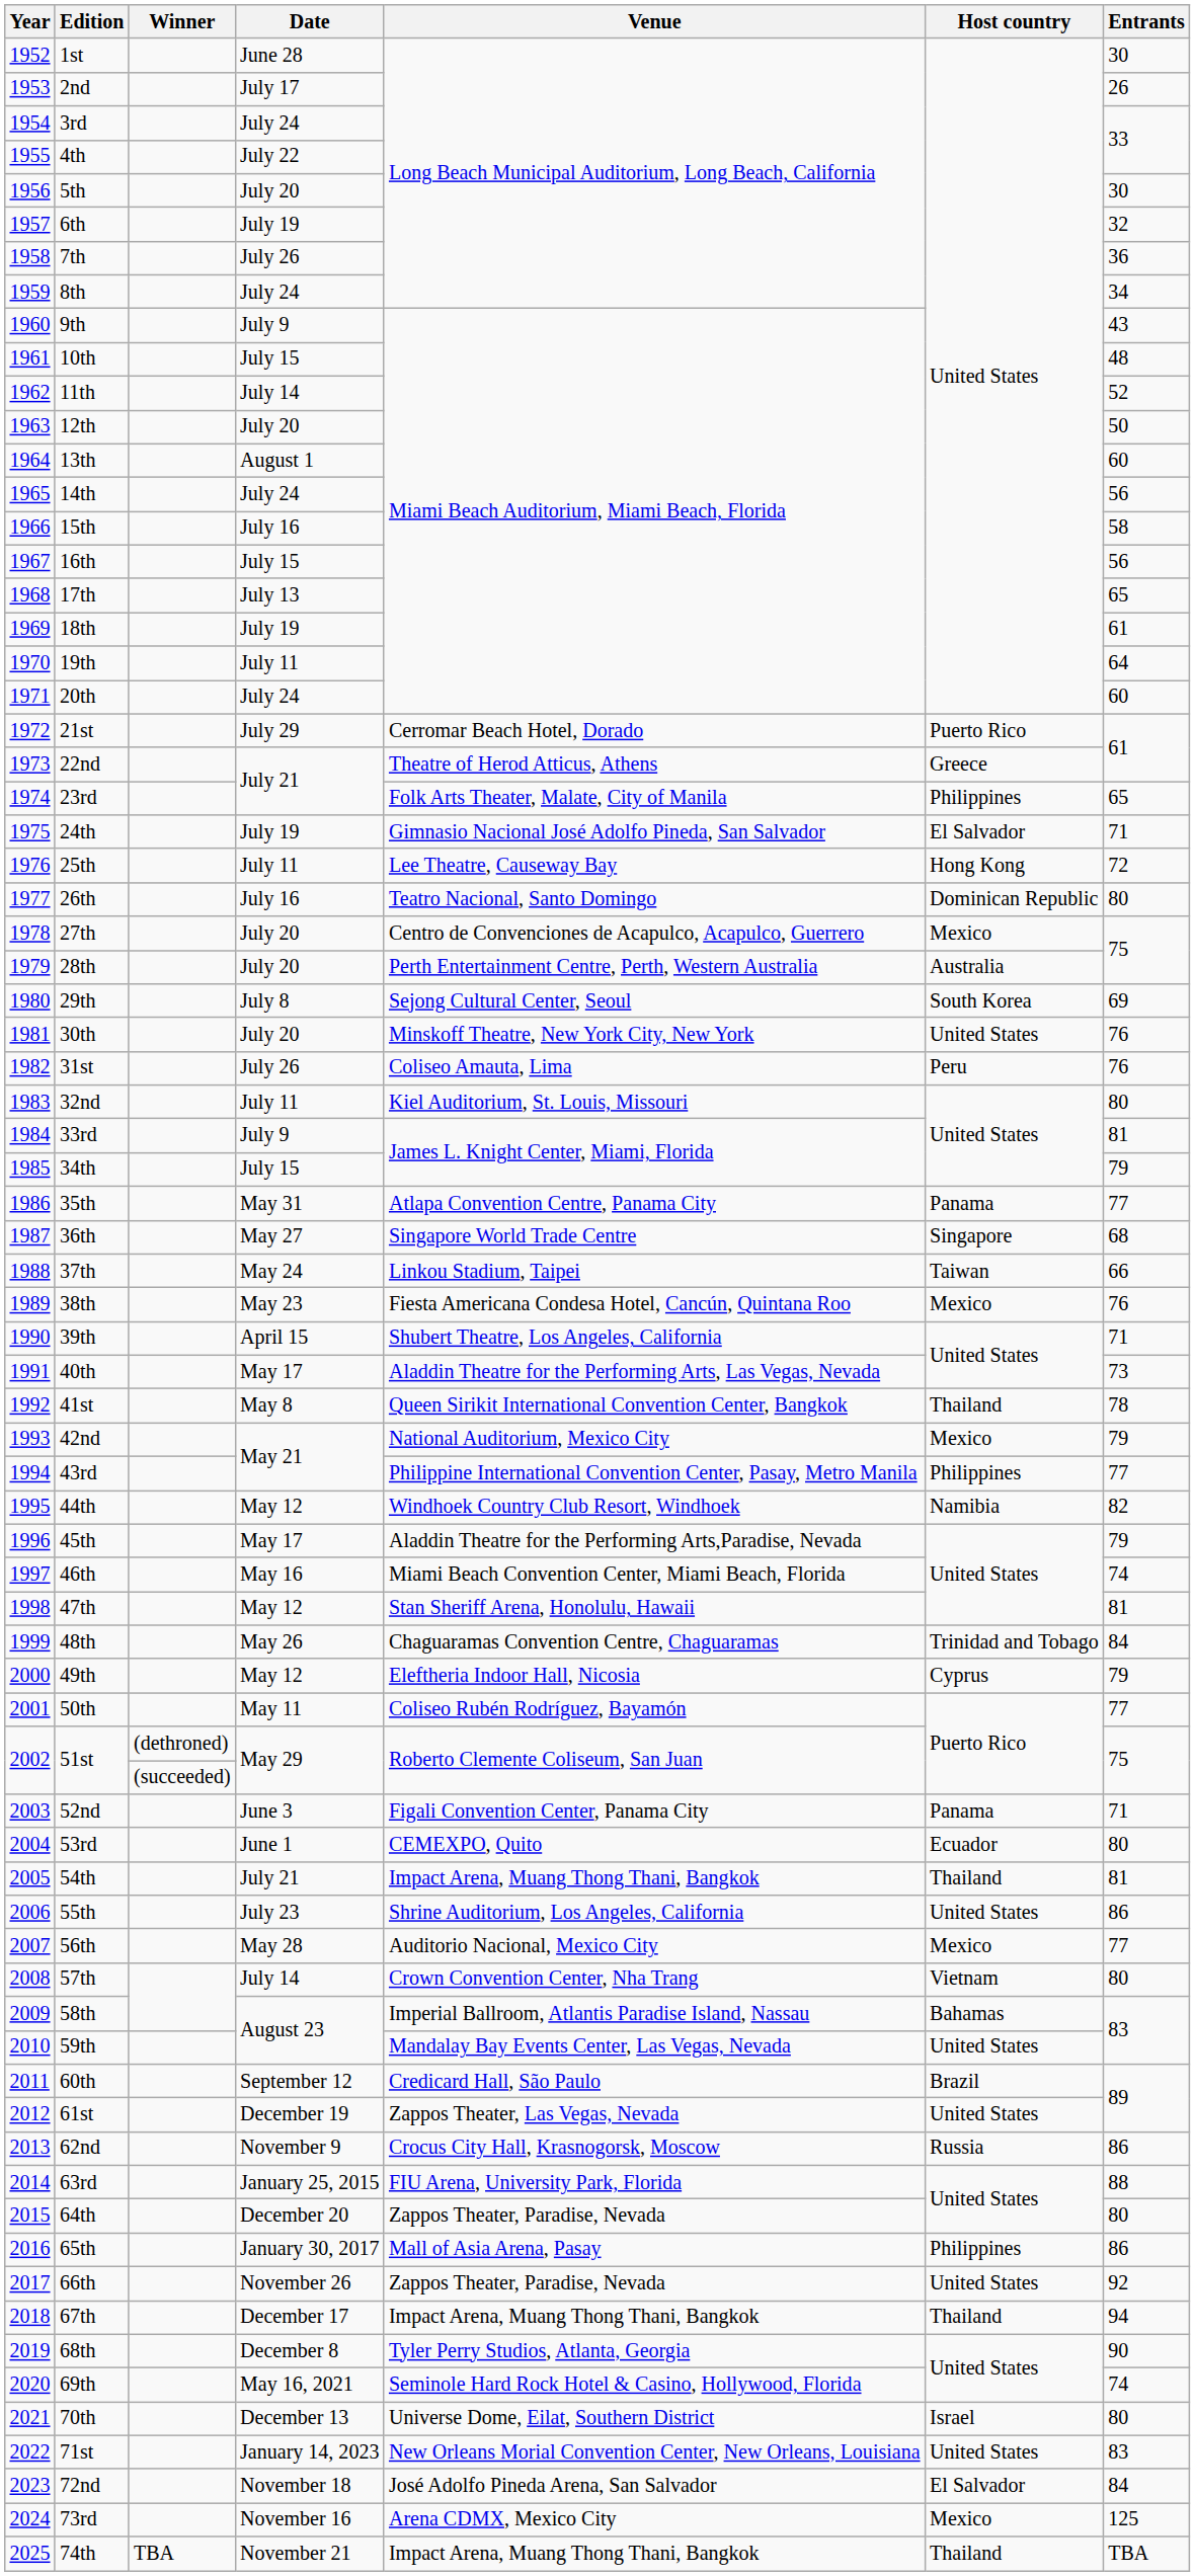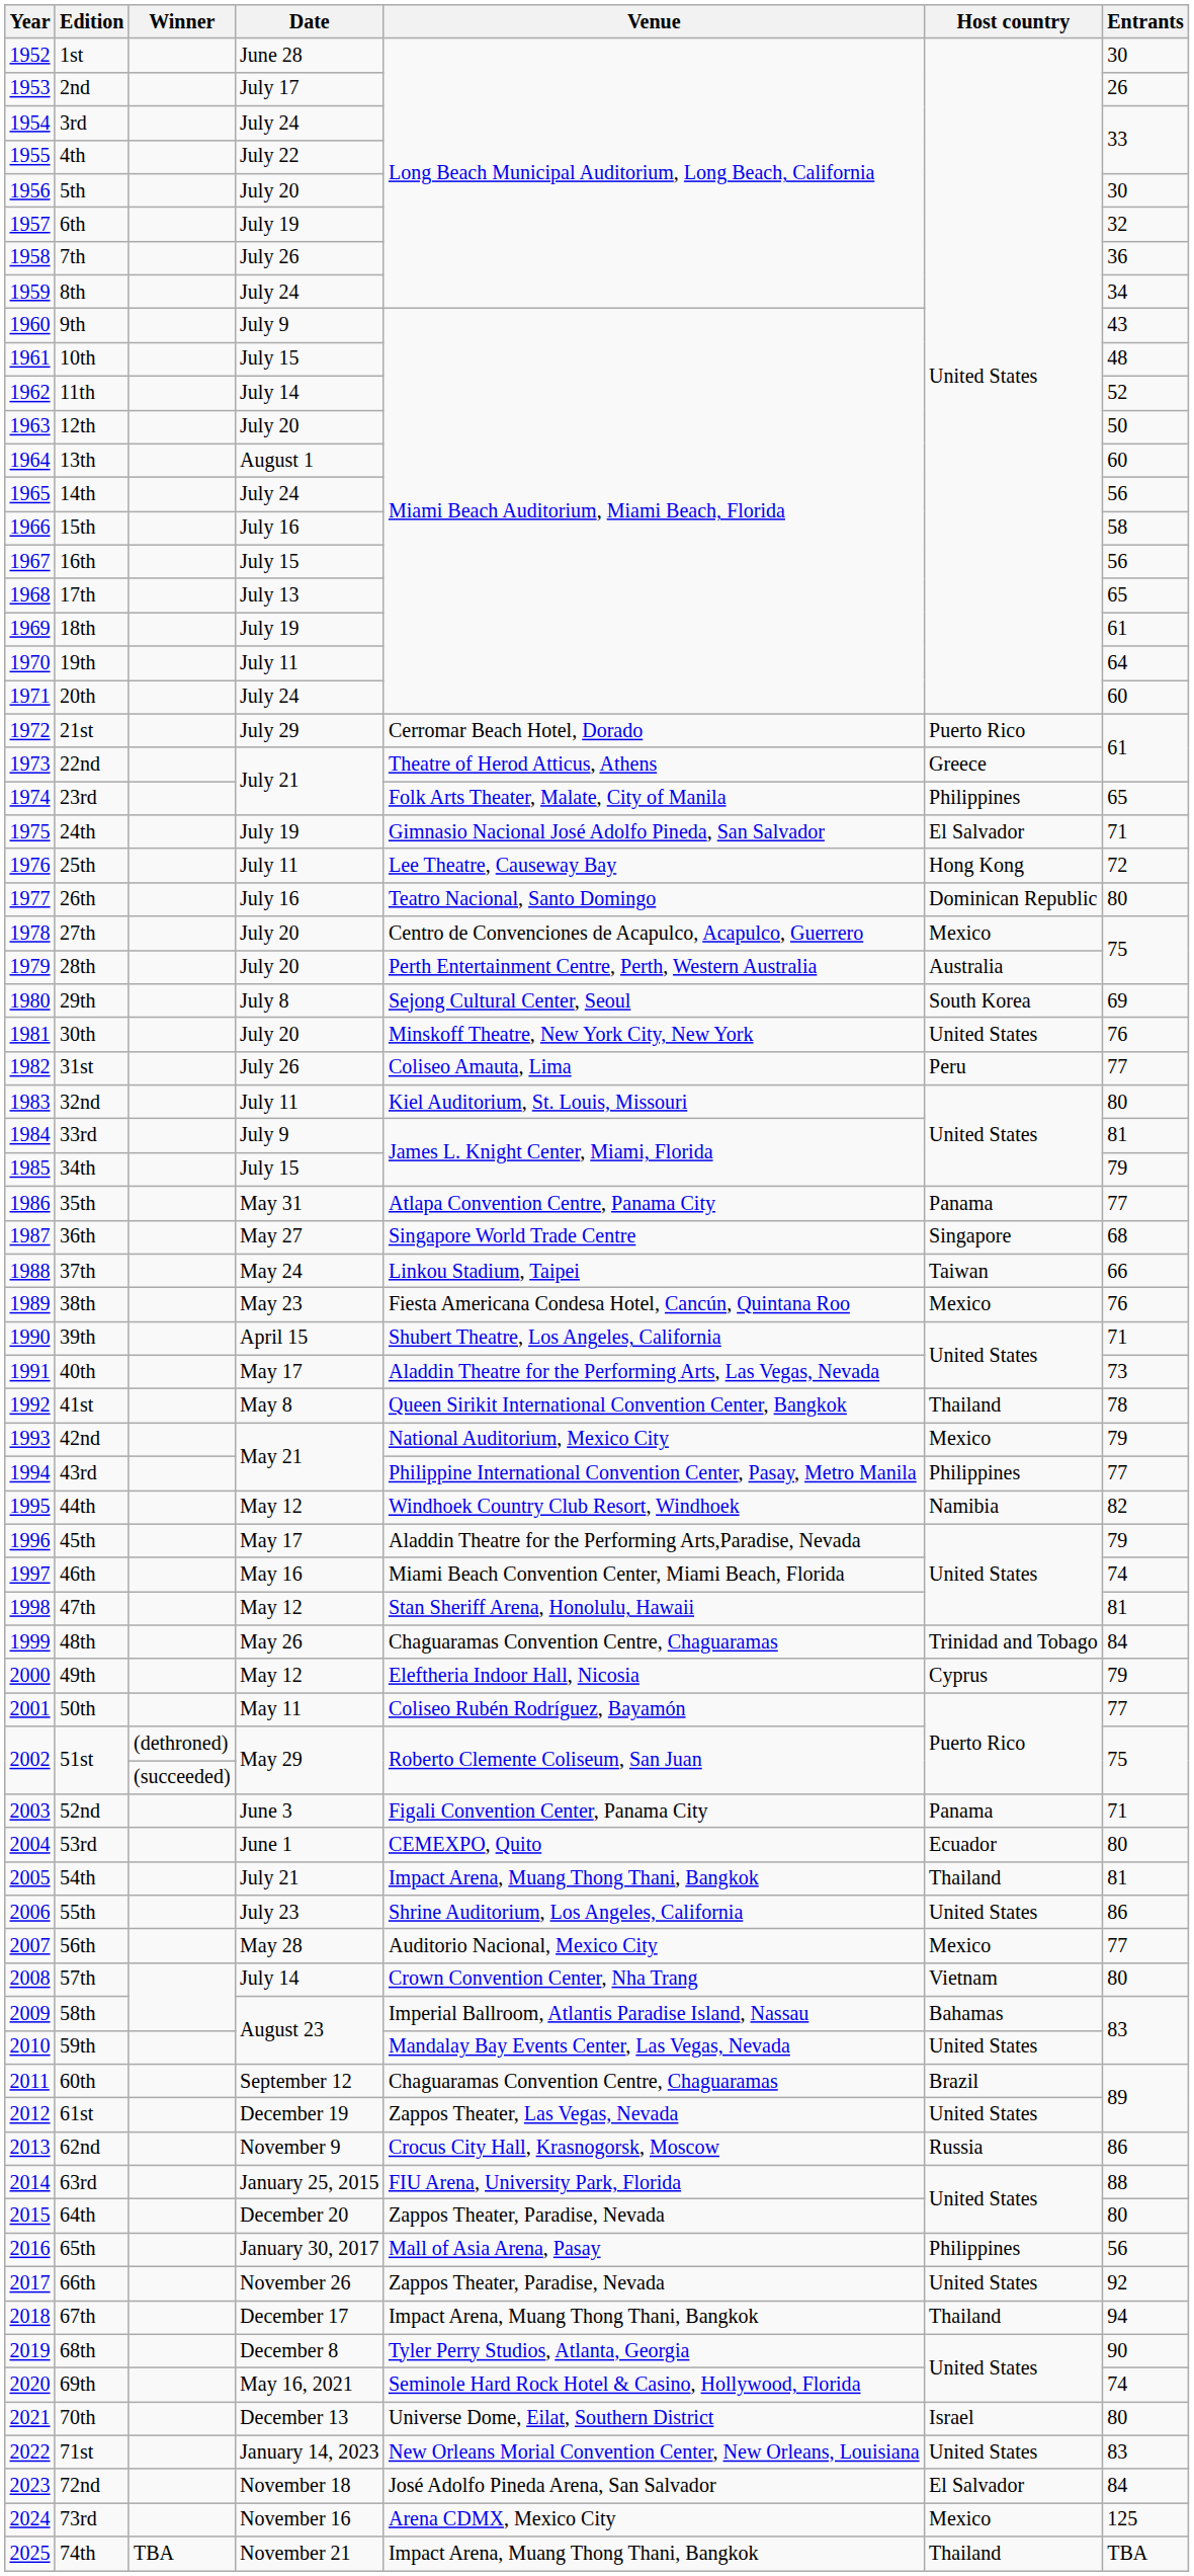31st | Entrants: 76 -> 77
60th | Venue: Credicard Hall, São Paulo -> Chaguaramas Convention Centre, Chaguaramas
65th | Entrants: 86 -> 56
